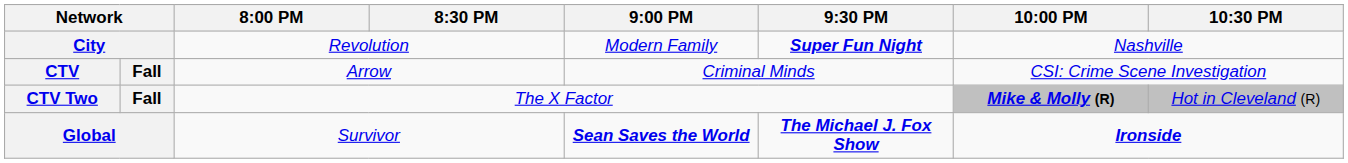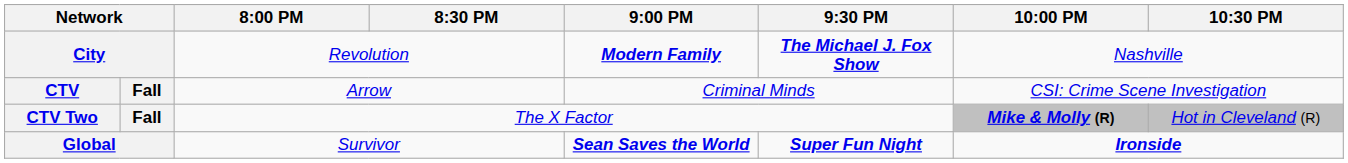City | 9:00 PM: normal -> bold
City | 9:30 PM: Super Fun Night -> The Michael J. Fox Show
Global | 9:30 PM: The Michael J. Fox Show -> Super Fun Night
